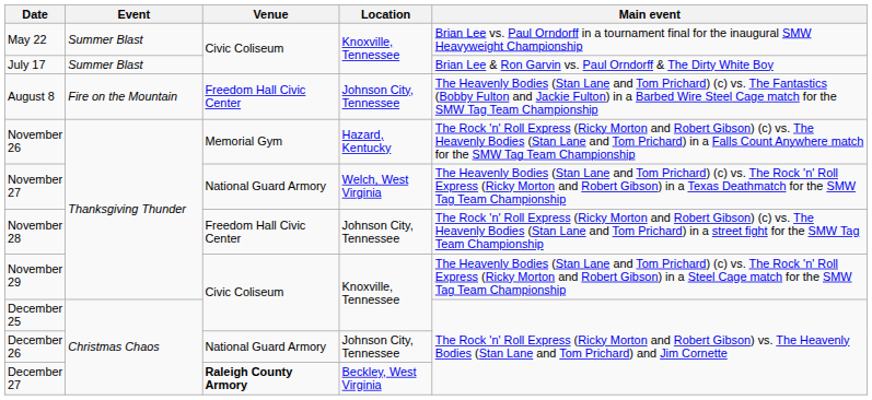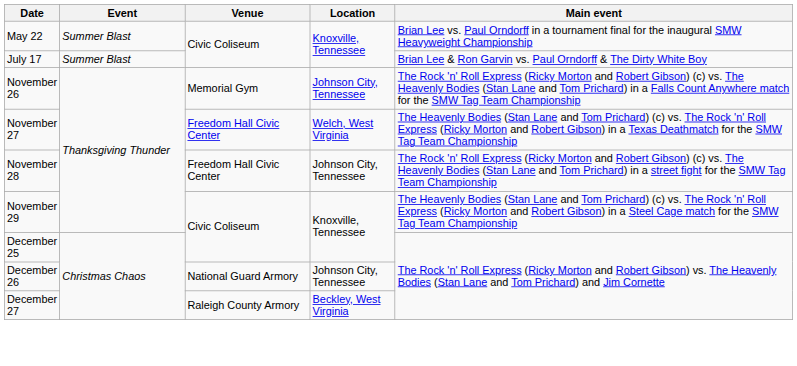- row: August 8 | Fire on the Mountain | Freedom Hall Civic Center | Johnson City, Tennessee | The Heavenly Bodies (Stan Lane and Tom Prichard) (c) vs. The Fantastics (Bobby Fulton and Jackie Fulton) in a Barbed Wire Steel Cage match for the SMW Tag Team Championship
November 26 | Location: Hazard, Kentucky -> Johnson City, Tennessee
November 27 | Venue: National Guard Armory -> Freedom Hall Civic Center
December 27 | Venue: bold -> normal
